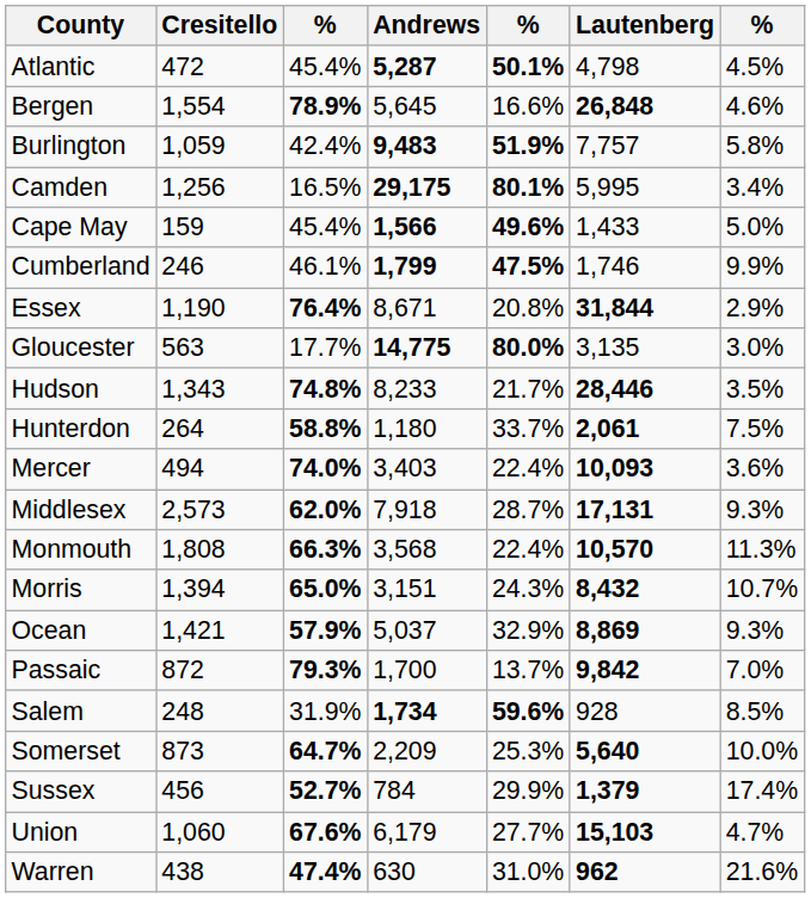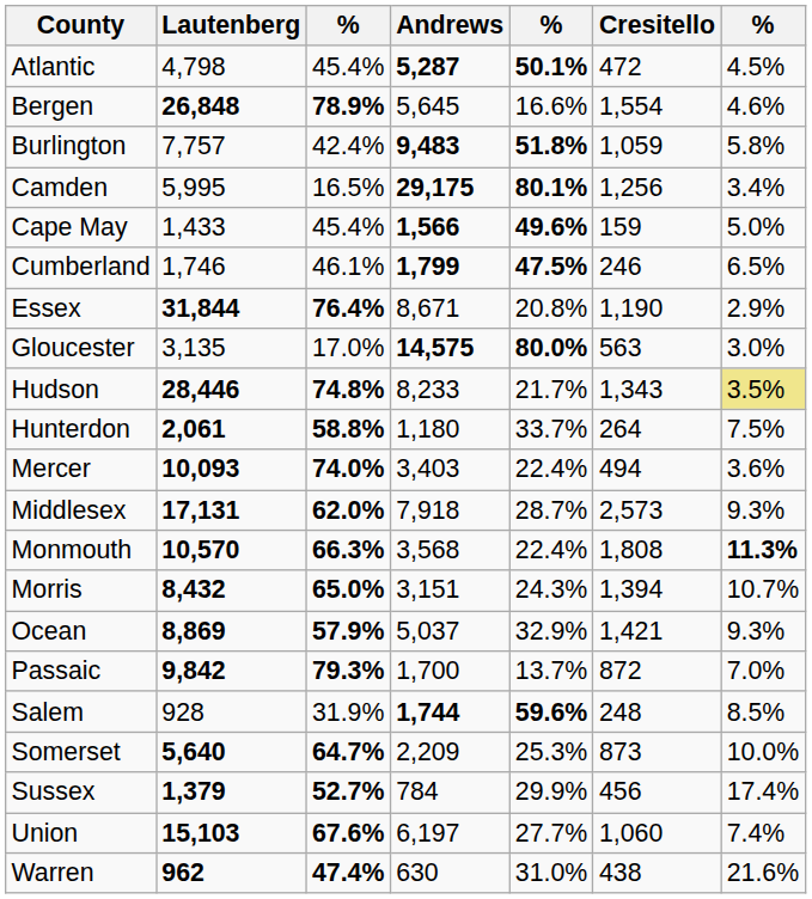columns swapped: Lautenberg <-> Cresitello
Burlington | column 5: 51.9% -> 51.8%
Cumberland | column 7: 9.9% -> 6.5%
Gloucester | column 3: 17.7% -> 17.0%
Gloucester | Andrews: 14,775 -> 14,575
Hudson | column 7: no background -> khaki background
Monmouth | column 7: normal -> bold
Salem | Andrews: 1,734 -> 1,744
Union | Andrews: 6,179 -> 6,197
Union | column 7: 4.7% -> 7.4%
